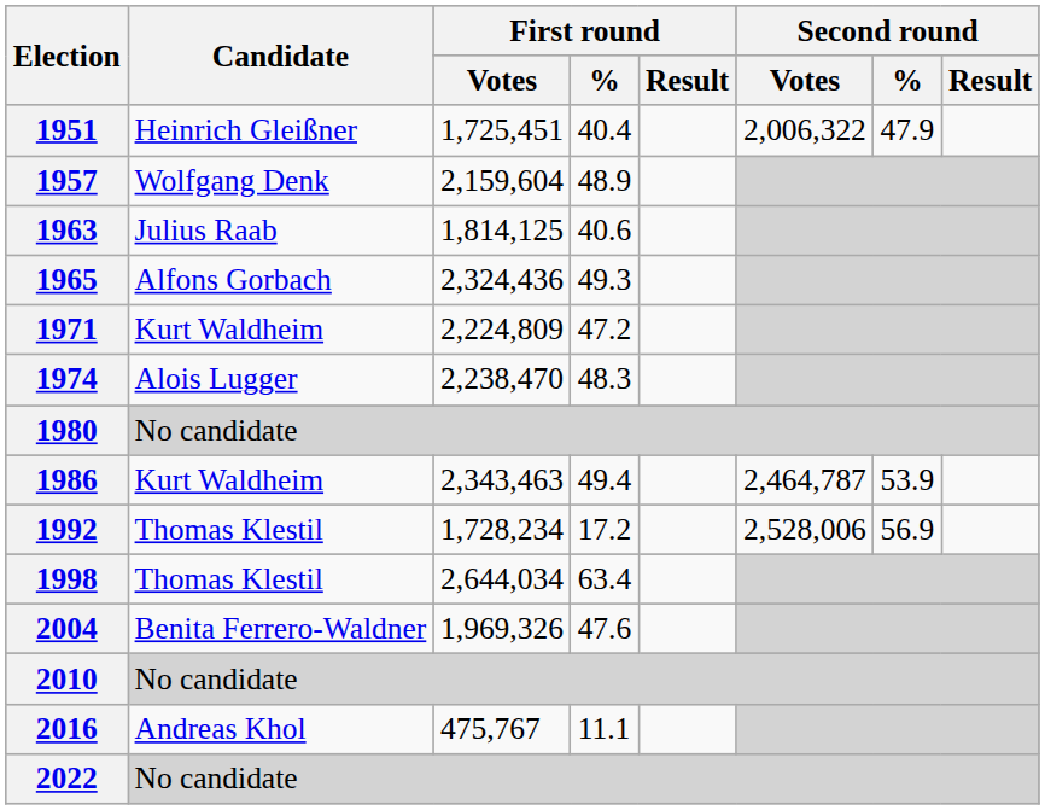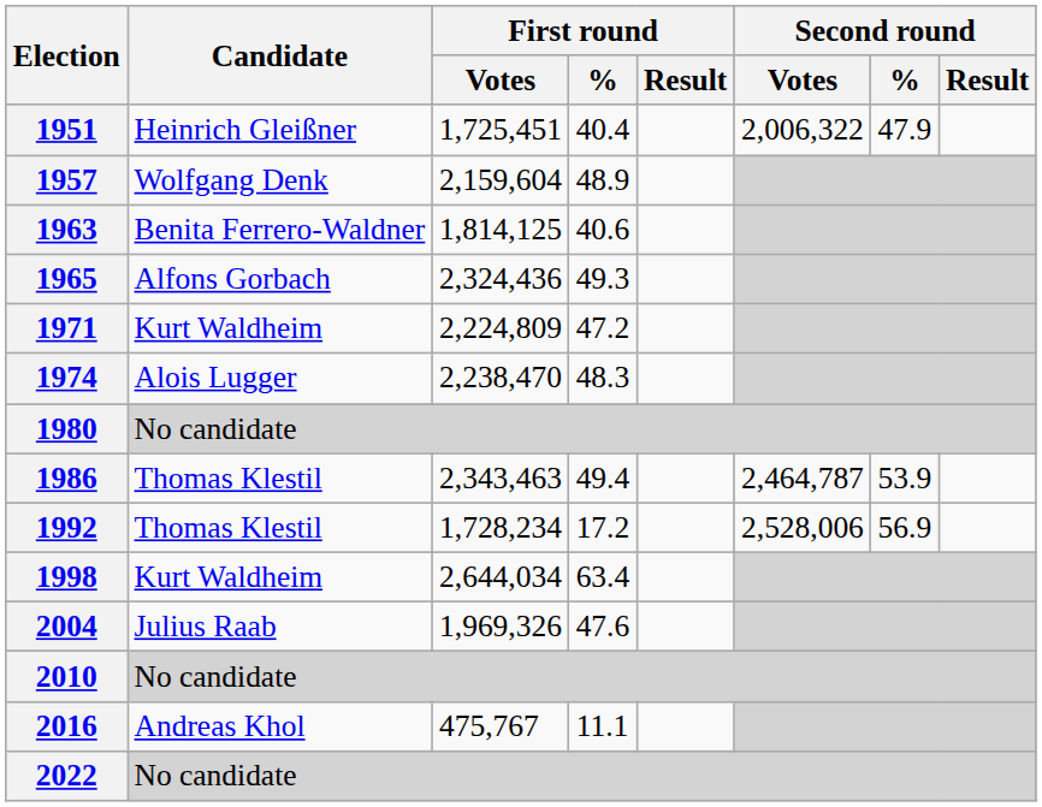1963 | Candidate: Julius Raab -> Benita Ferrero-Waldner
1986 | Candidate: Kurt Waldheim -> Thomas Klestil
1998 | Candidate: Thomas Klestil -> Kurt Waldheim
2004 | Candidate: Benita Ferrero-Waldner -> Julius Raab
